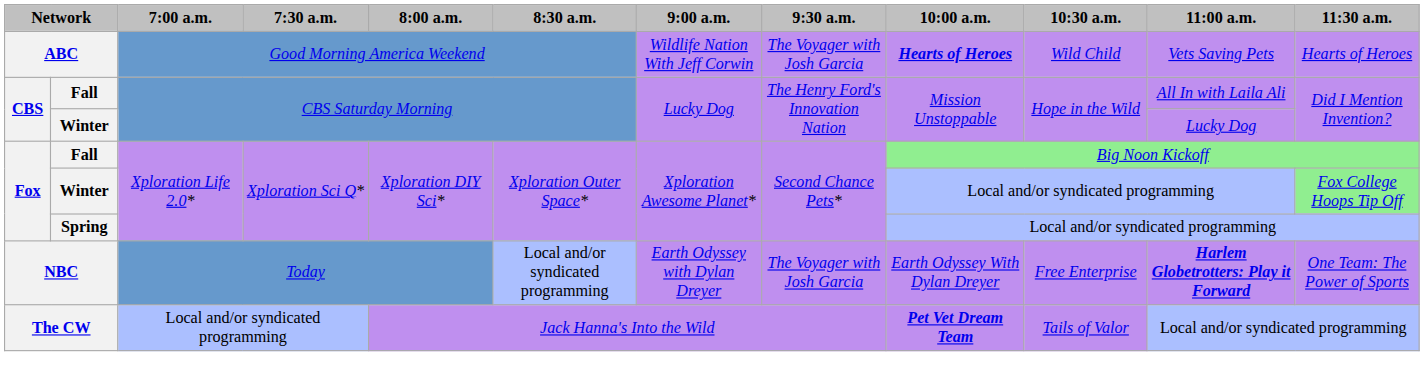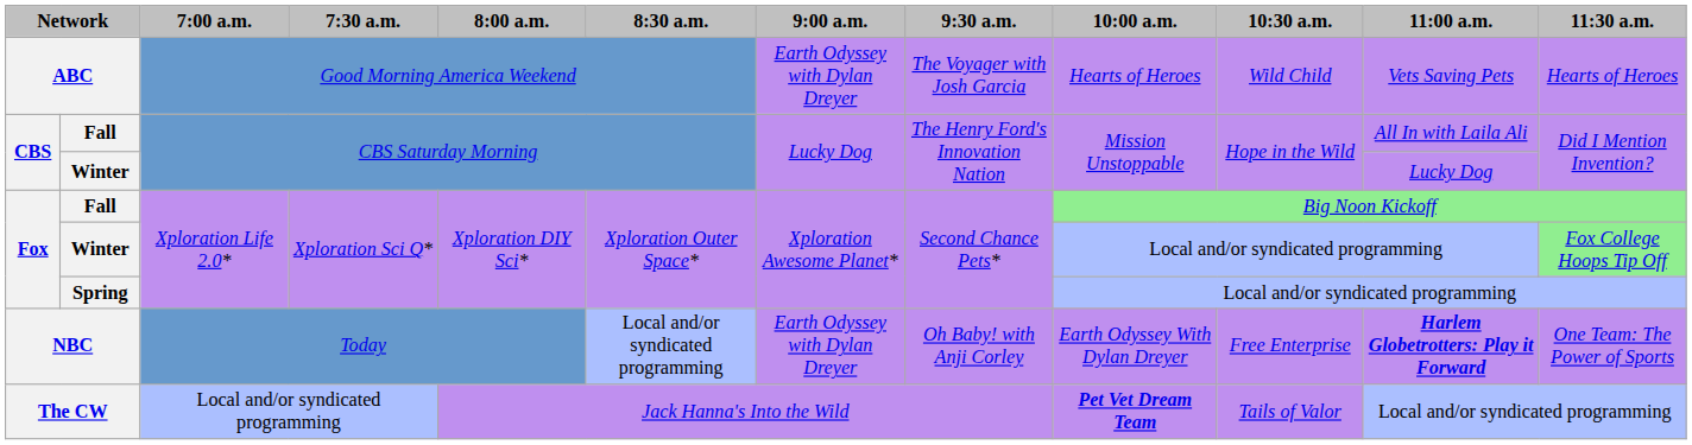ABC | 9:00 a.m.: Wildlife Nation With Jeff Corwin -> Earth Odyssey with Dylan Dreyer
ABC | 10:00 a.m.: bold -> normal
NBC | 9:30 a.m.: The Voyager with Josh Garcia -> Oh Baby! with Anji Corley
